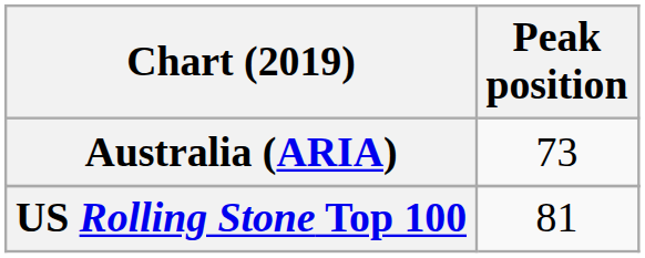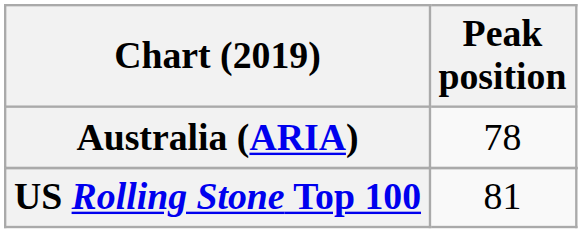Australia (ARIA) | Peak position: 73 -> 78
